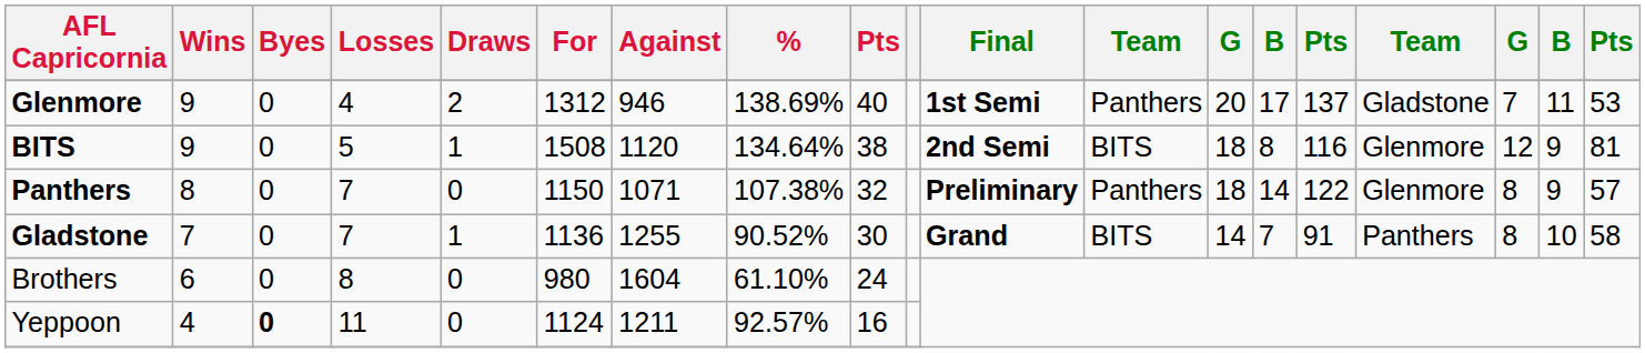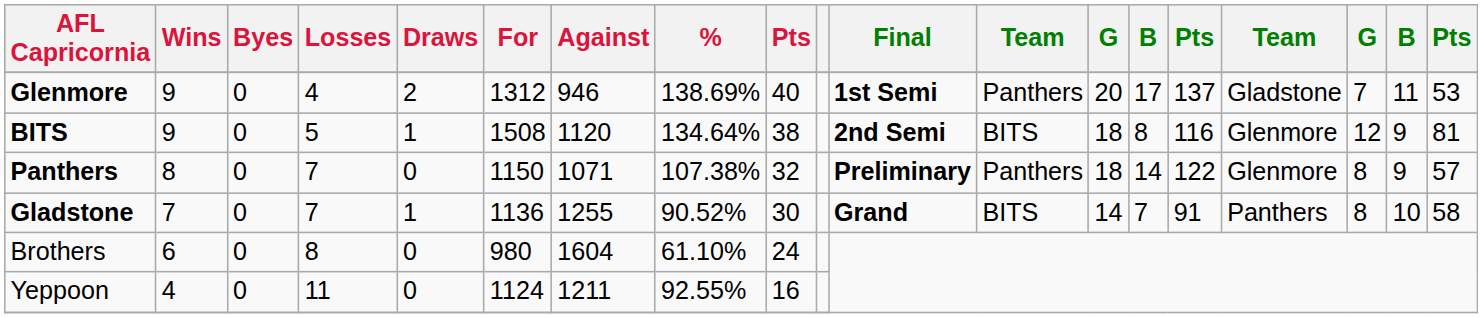Yeppoon | Byes: bold -> normal
Yeppoon | %: 92.57% -> 92.55%
